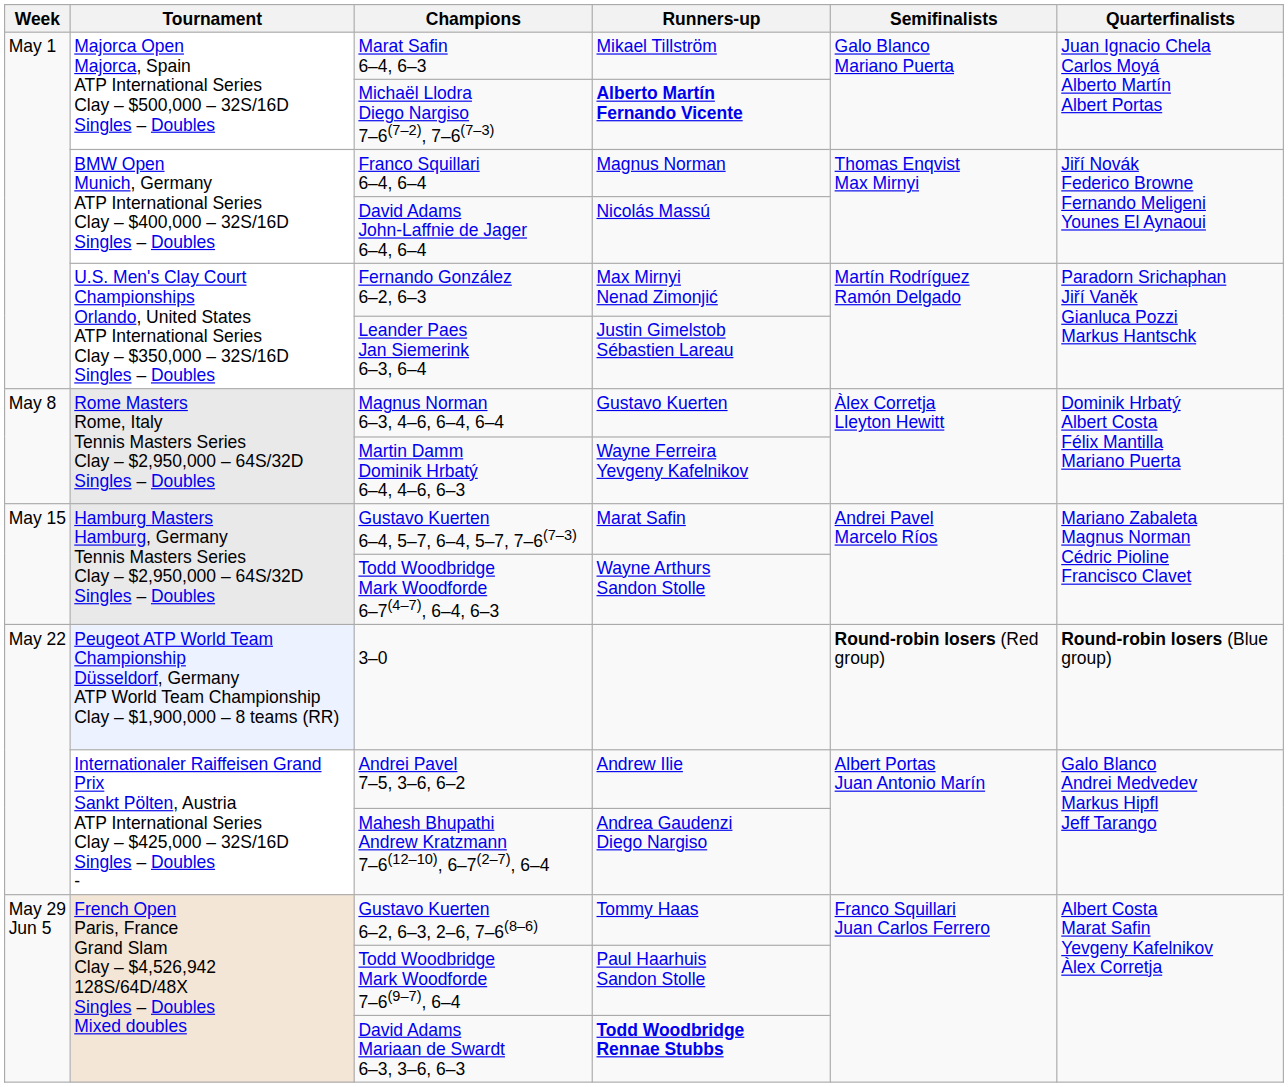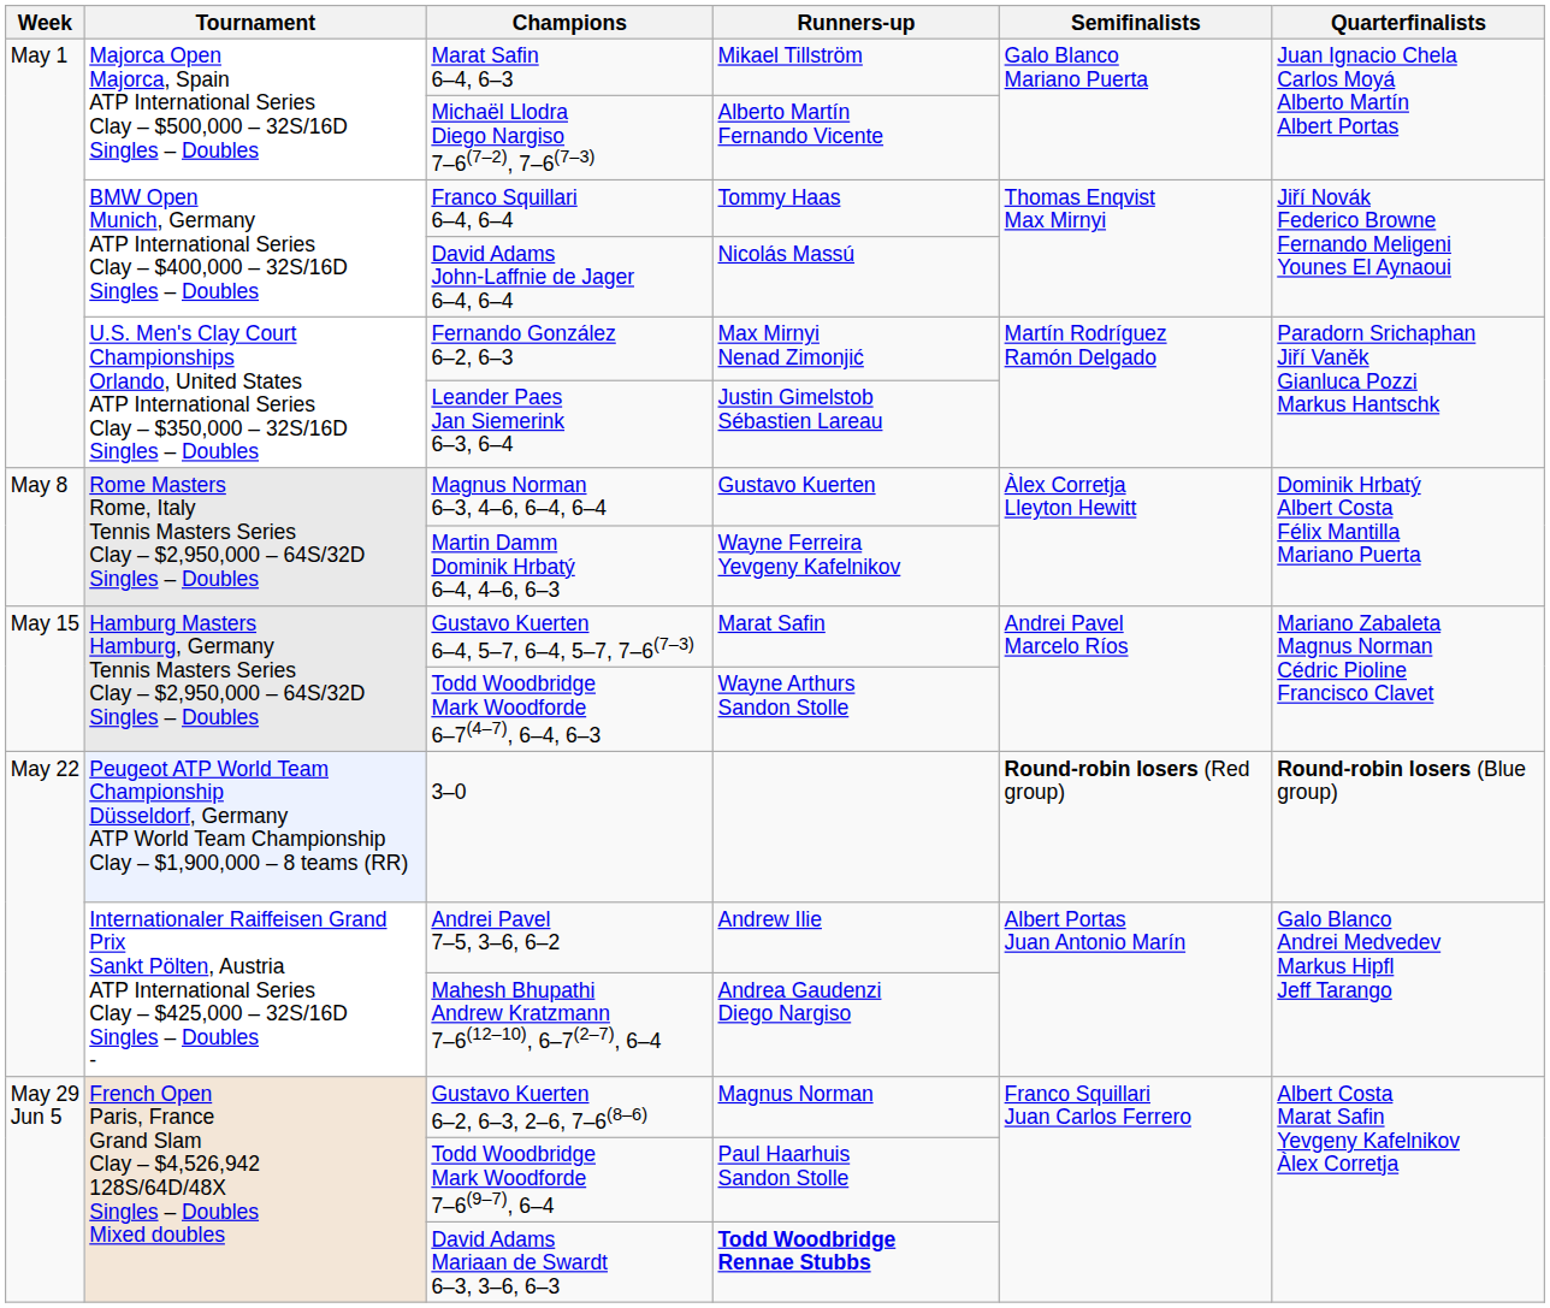Michaël Llodra Diego Nargiso 7–6(7–2), 7–6(7–3) | Runners-up: bold -> normal
Franco Squillari 6–4, 6–4 | Runners-up: Magnus Norman -> Tommy Haas
Gustavo Kuerten 6–2, 6–3, 2–6, 7–6(8–6) | Runners-up: Tommy Haas -> Magnus Norman
